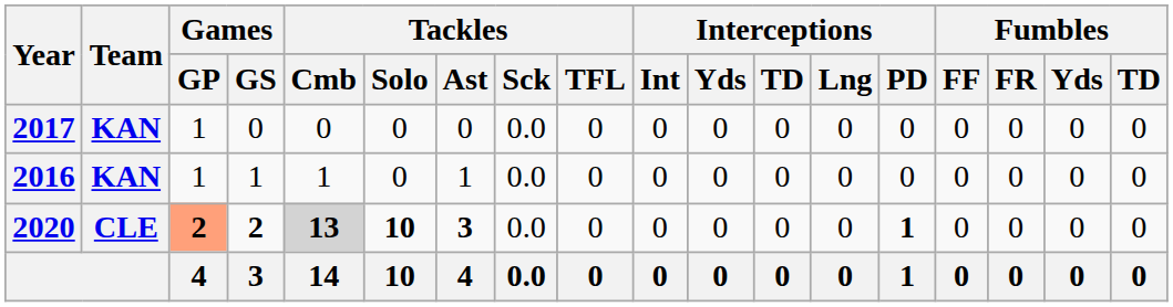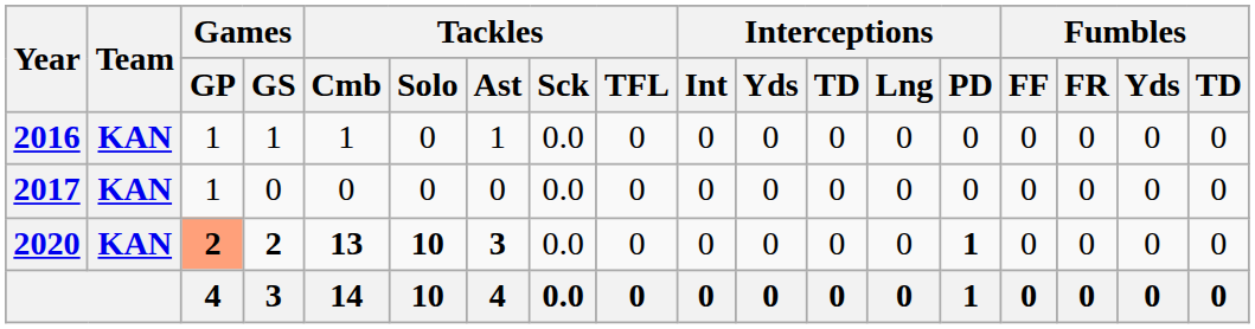rows swapped: 2016 <-> 2017
2020 | Team: CLE -> KAN
2020 | Tackles / Cmb: lightgrey background -> no background
